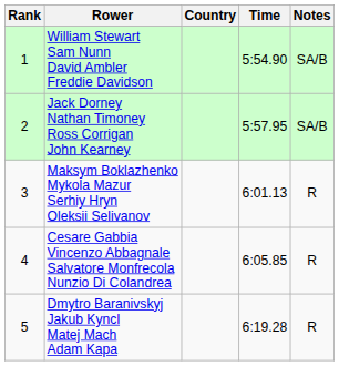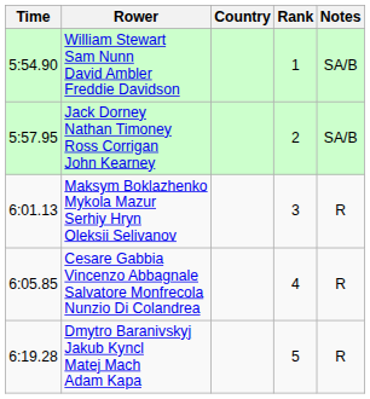columns swapped: Rank <-> Time
